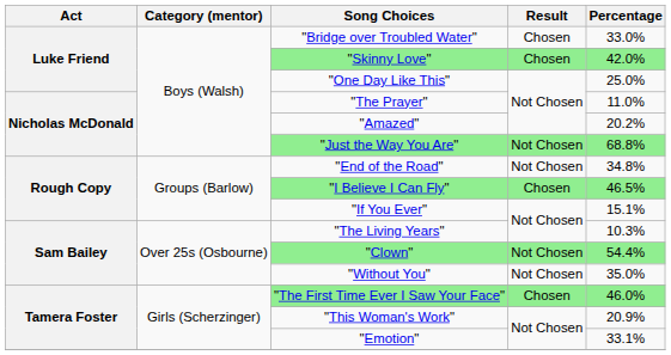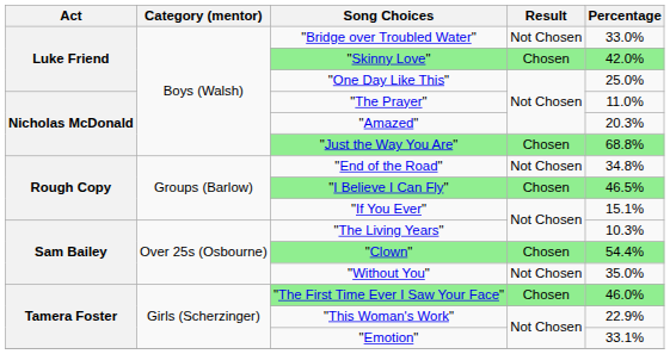"Bridge over Troubled Water" | Result: Chosen -> Not Chosen
"Amazed" | Percentage: 20.2% -> 20.3%
"Just the Way You Are" | Result: Not Chosen -> Chosen
"Clown" | Result: Not Chosen -> Chosen
"This Woman's Work" | Percentage: 20.9% -> 22.9%
